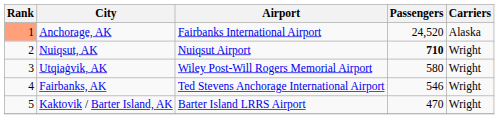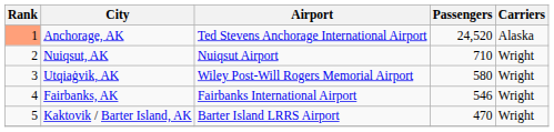Anchorage, AK | Airport: Fairbanks International Airport -> Ted Stevens Anchorage International Airport
Nuiqsut, AK | Passengers: bold -> normal
Fairbanks, AK | Airport: Ted Stevens Anchorage International Airport -> Fairbanks International Airport
